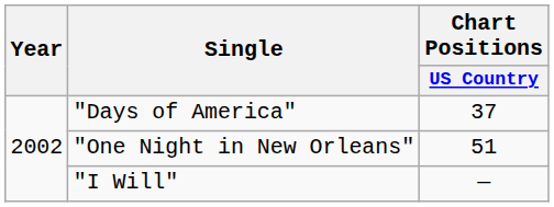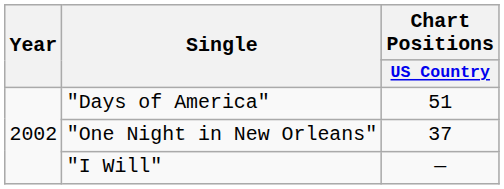"Days of America" | Chart Positions / US Country: 37 -> 51
"One Night in New Orleans" | Chart Positions / US Country: 51 -> 37
